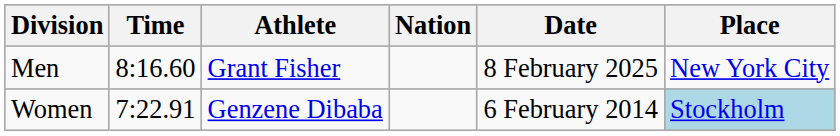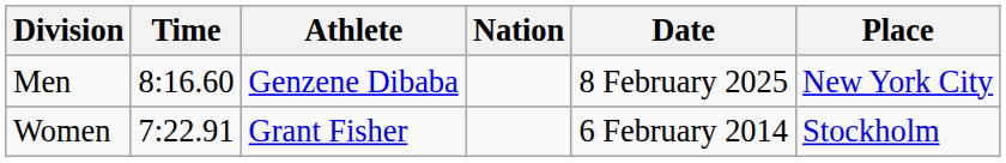Men | Athlete: Grant Fisher -> Genzene Dibaba
Women | Athlete: Genzene Dibaba -> Grant Fisher
Women | Place: lightblue background -> no background
